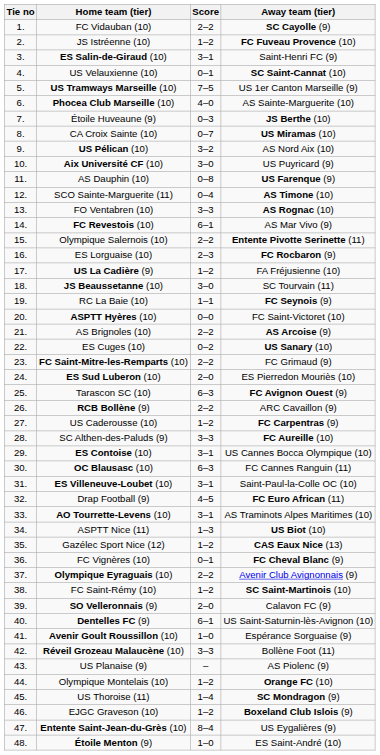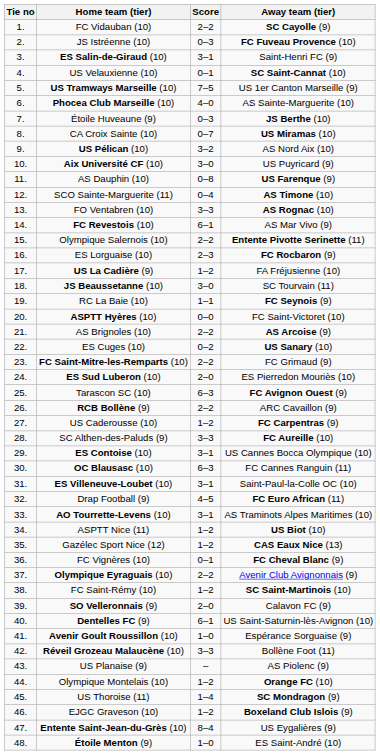JS Istréenne (10) | Score: 1–2 -> 0–3
ASPTT Nice (11) | Score: 1–3 -> 1–2
